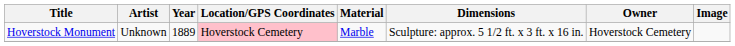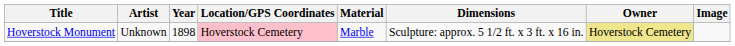Hoverstock Monument | Year: 1889 -> 1898
Hoverstock Monument | Owner: no background -> khaki background
